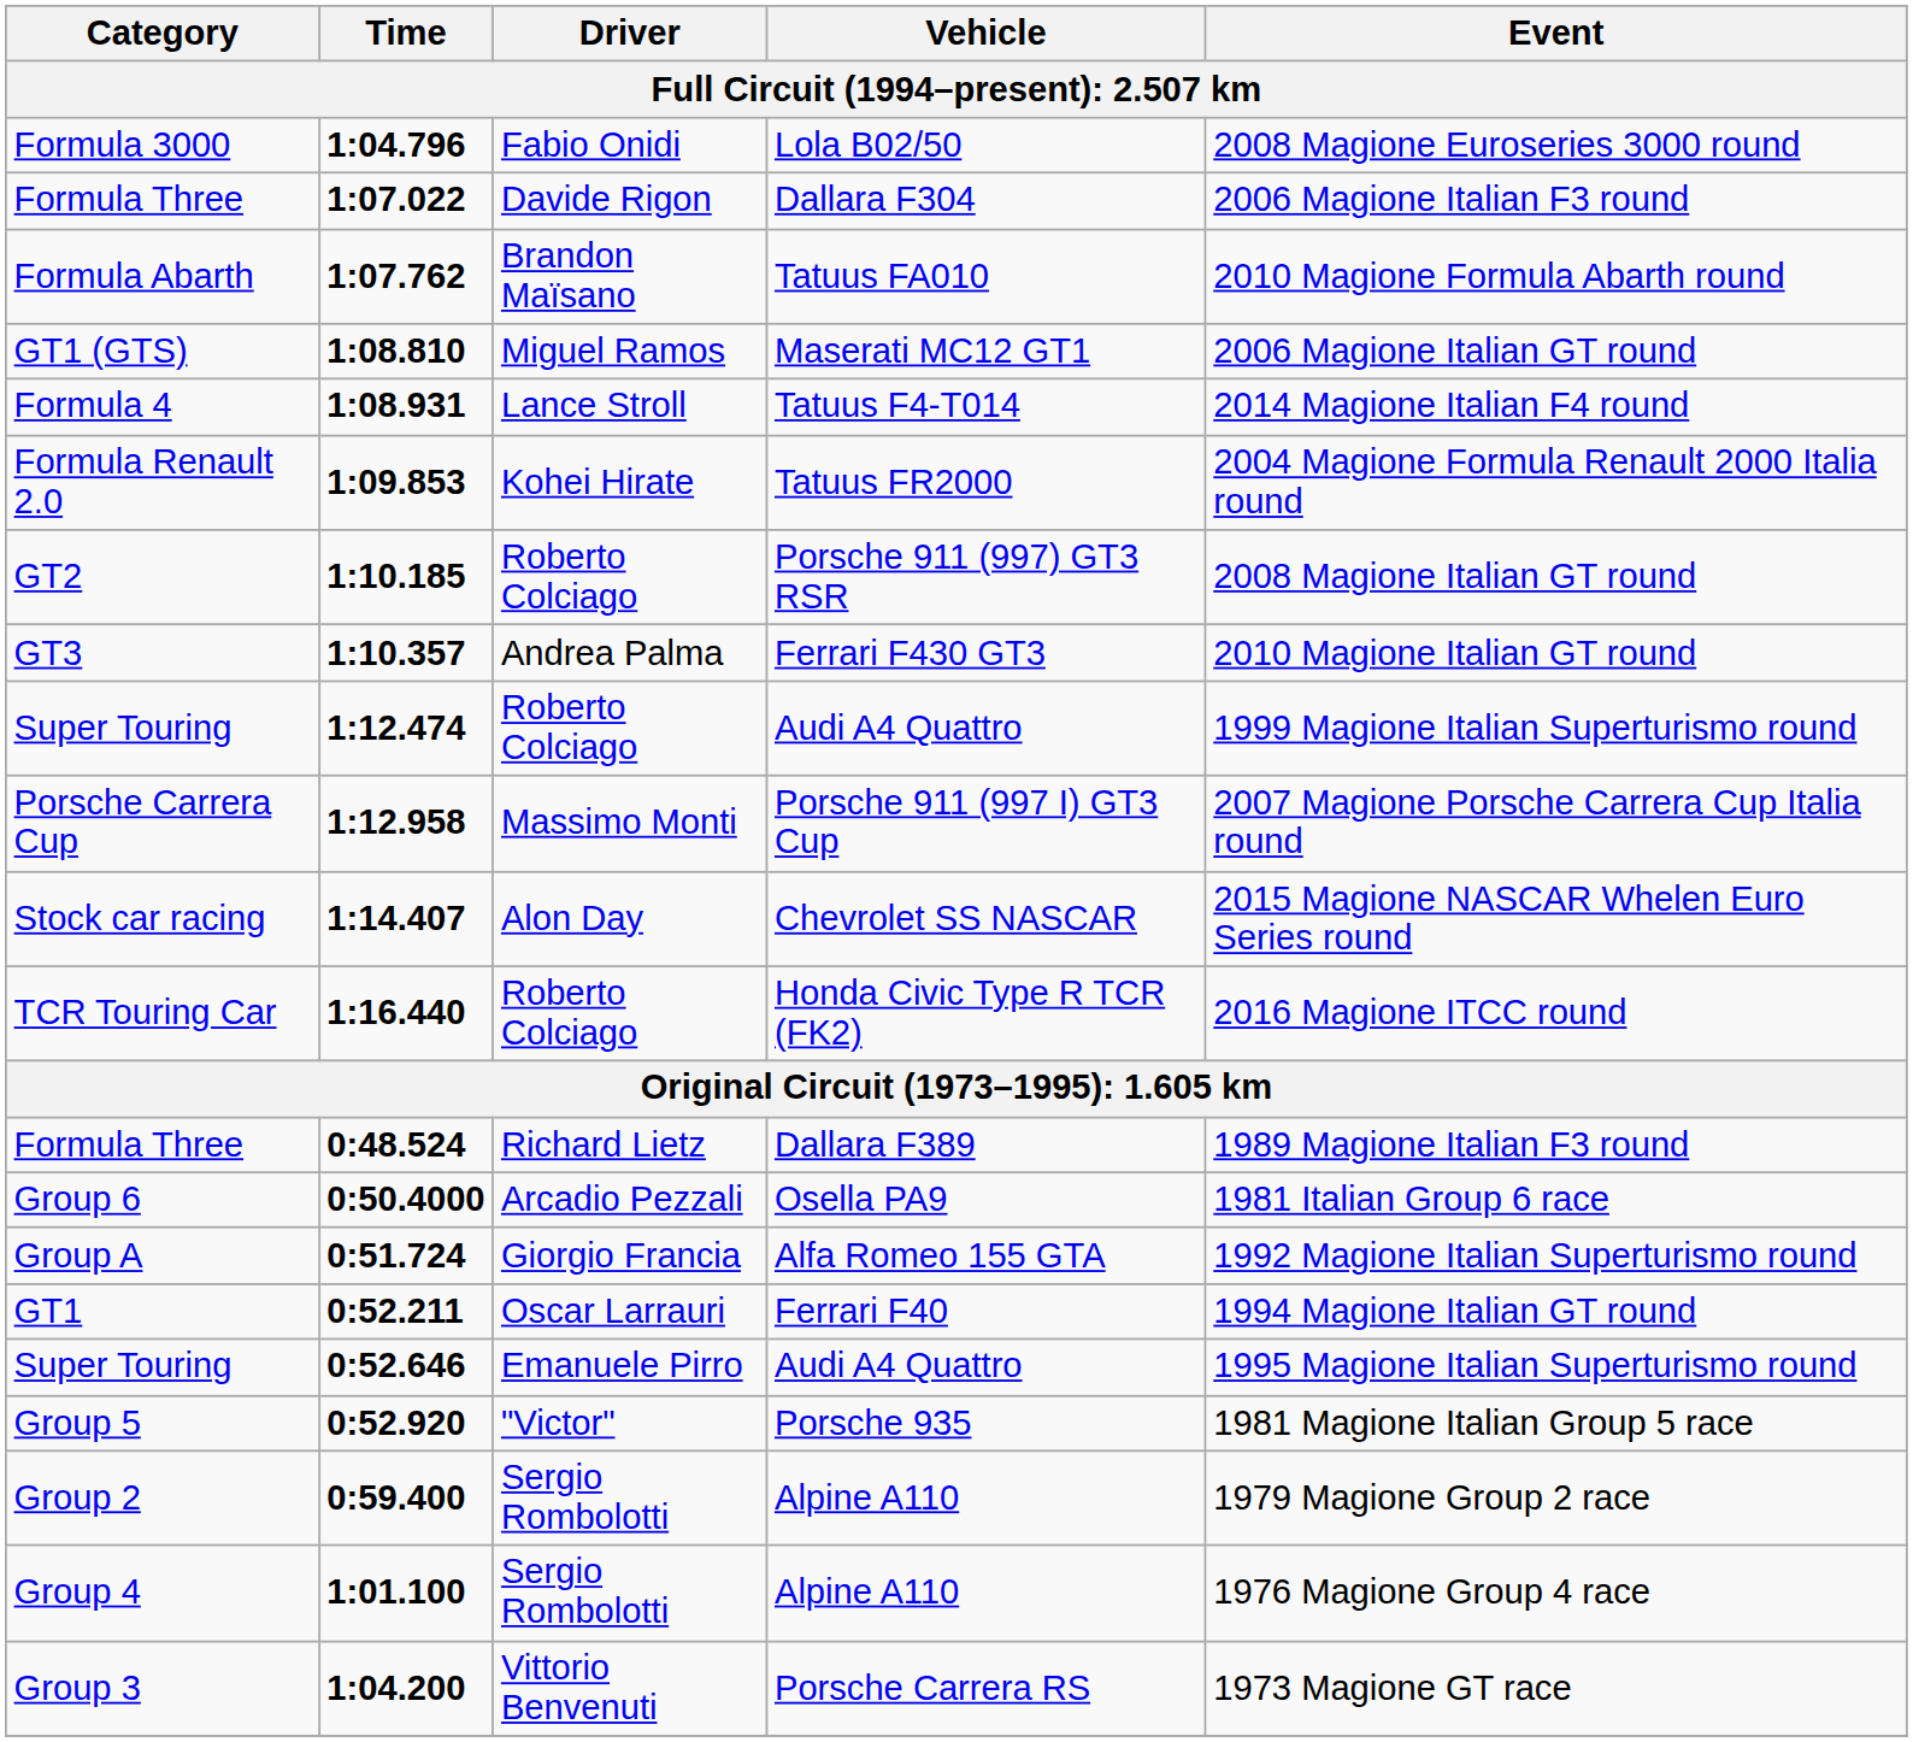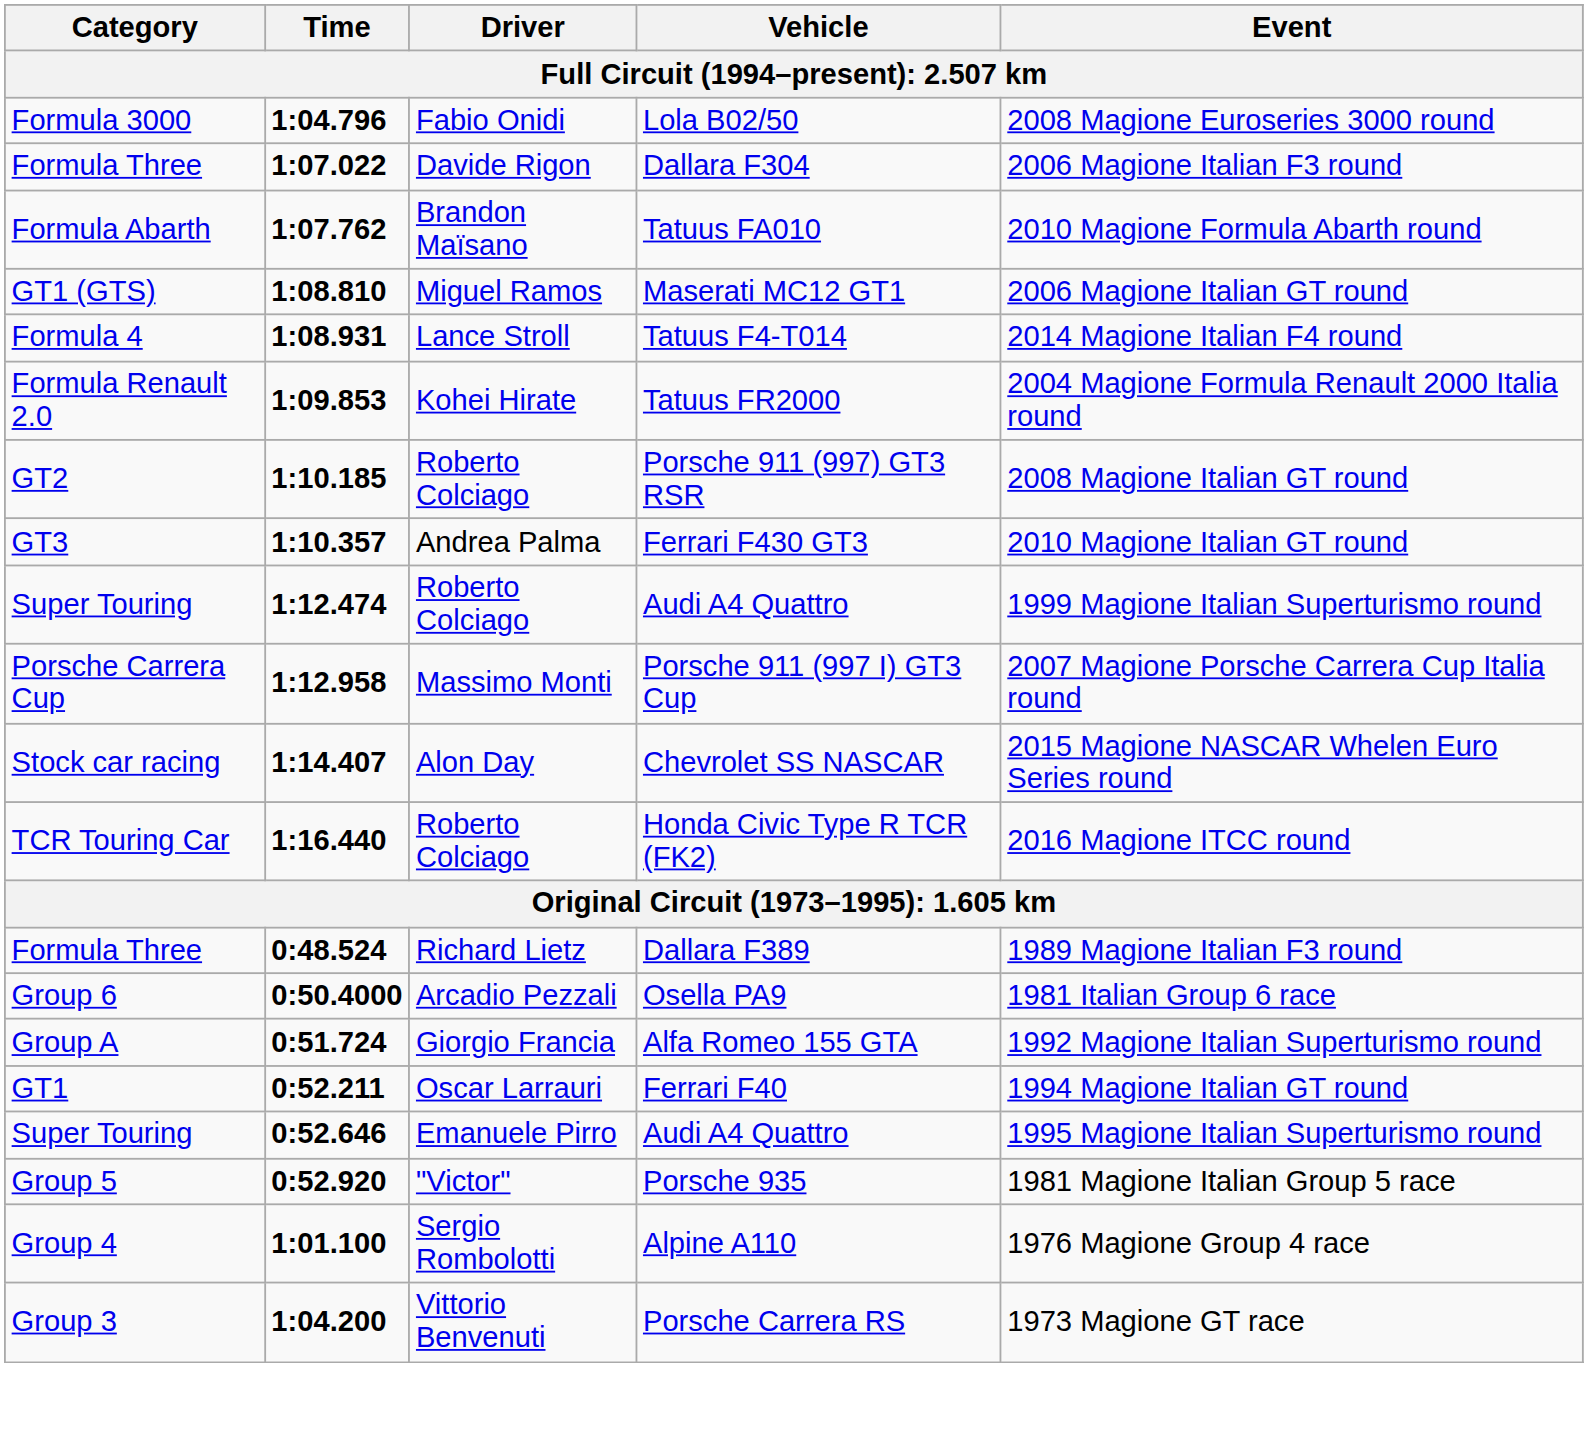- row: Group 2 | 0:59.400 | Sergio Rombolotti | Alpine A110 | 1979 Magione Group 2 race
